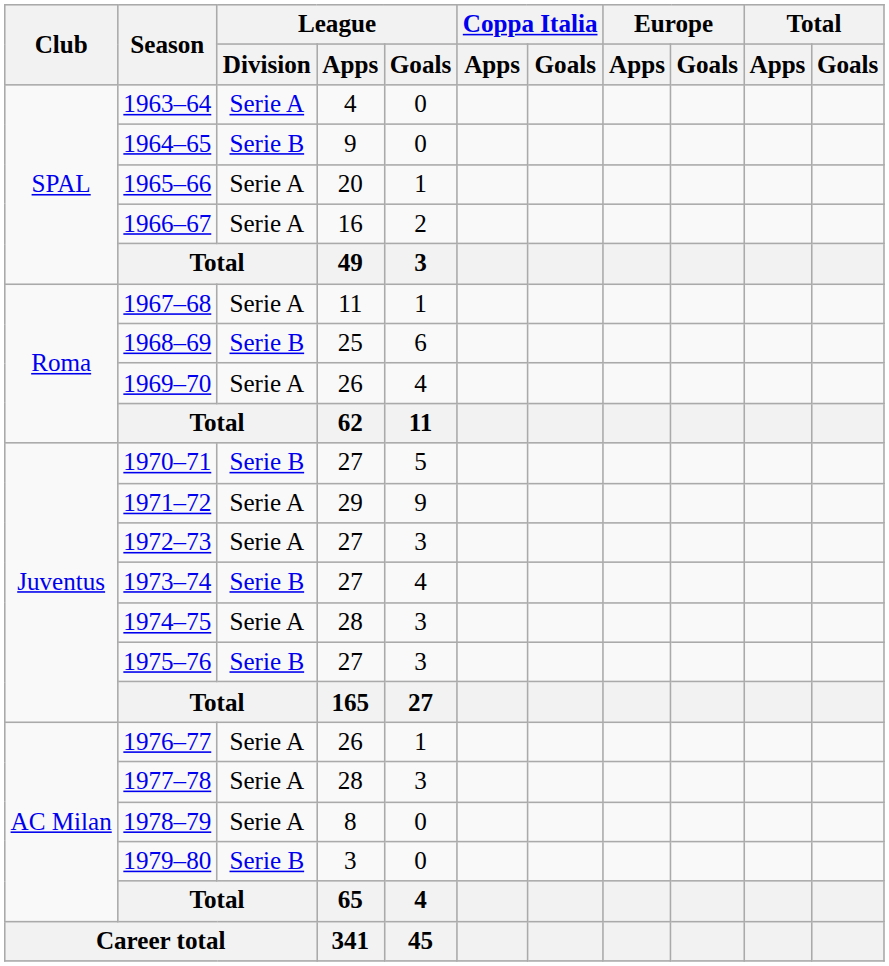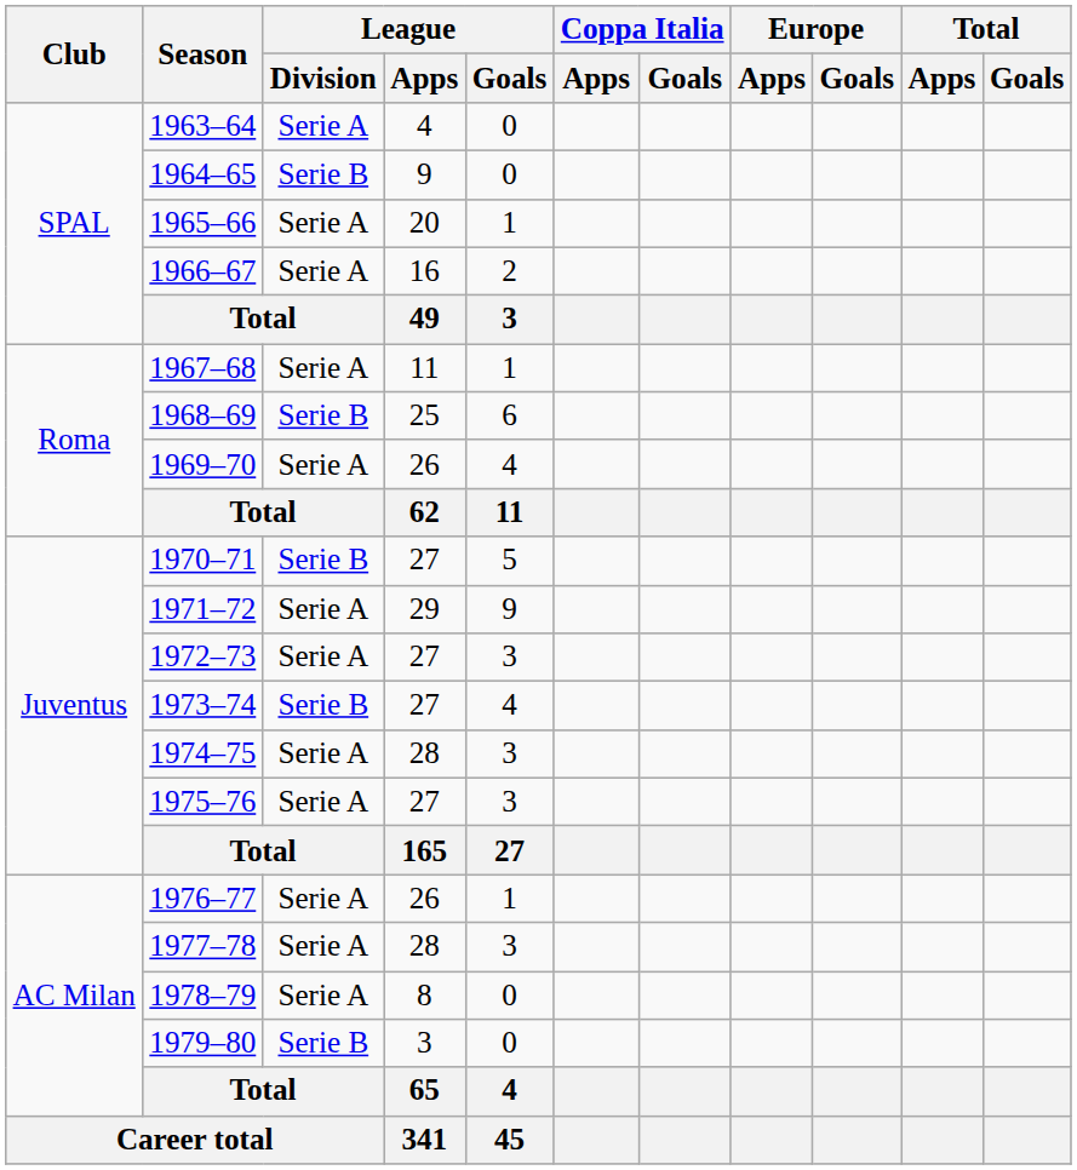1975–76 | League / Division: Serie B -> Serie A
